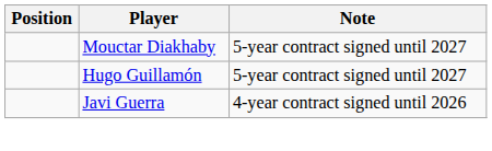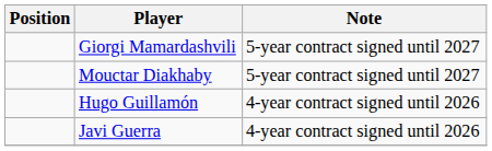+ row: Giorgi Mamardashvili | 5-year contract signed until 2027
Hugo Guillamón | Note: 5-year contract signed until 2027 -> 4-year contract signed until 2026
